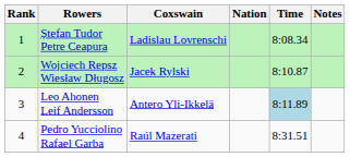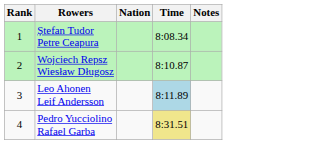- column: Coxswain | Ladislau Lovrenschi | Jacek Rylski | Antero Yli-Ikkelä | Raúl Mazerati
Pedro Yucciolino Rafael Garba | Time: no background -> khaki background
